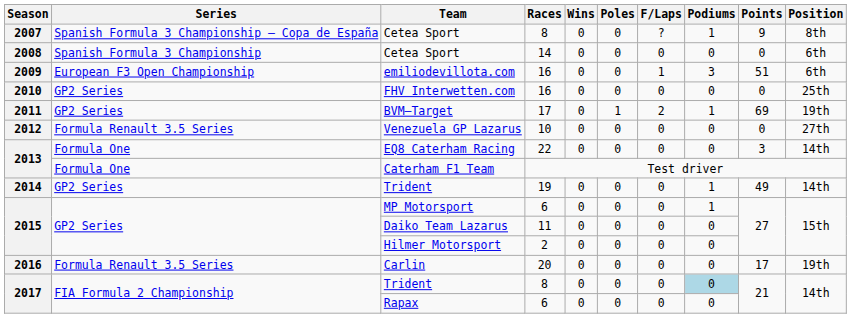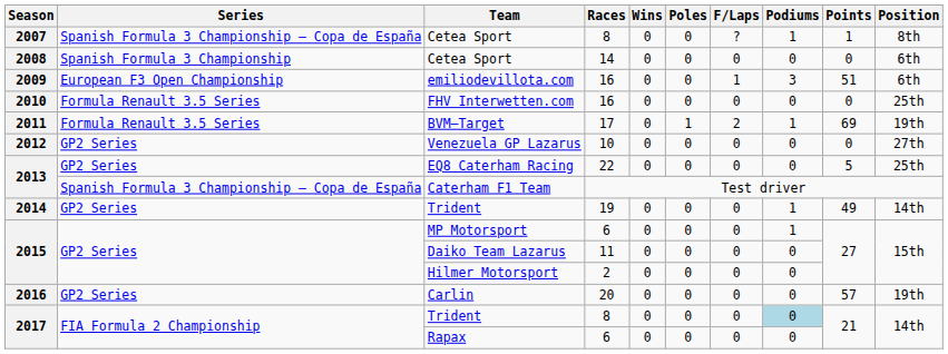Cetea Sport / 8 | Points: 9 -> 1
FHV Interwetten.com | Series: GP2 Series -> Formula Renault 3.5 Series
BVM–Target | Series: GP2 Series -> Formula Renault 3.5 Series
Venezuela GP Lazarus | Series: Formula Renault 3.5 Series -> GP2 Series
EQ8 Caterham Racing | Series: Formula One -> GP2 Series
EQ8 Caterham Racing | Points: 3 -> 5
EQ8 Caterham Racing | Position: 14th -> 25th
Caterham F1 Team | Series: Formula One -> Spanish Formula 3 Championship – Copa de España
Carlin | Series: Formula Renault 3.5 Series -> GP2 Series
Carlin | Points: 17 -> 57
